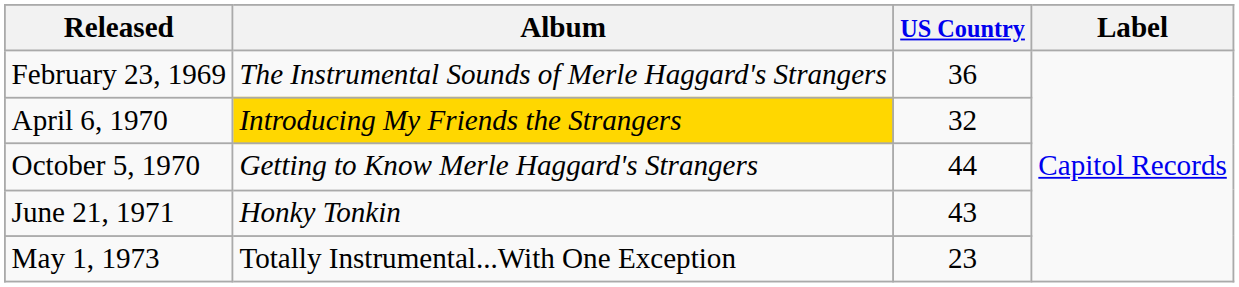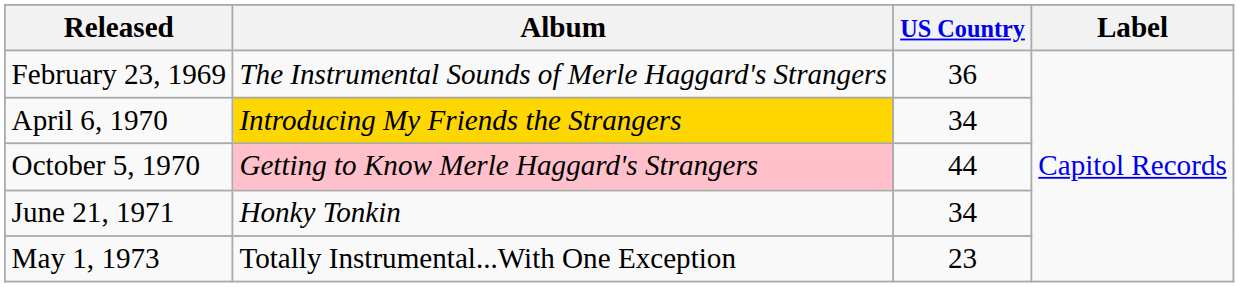April 6, 1970 | US Country: 32 -> 34
October 5, 1970 | Album: no background -> pink background
June 21, 1971 | US Country: 43 -> 34
